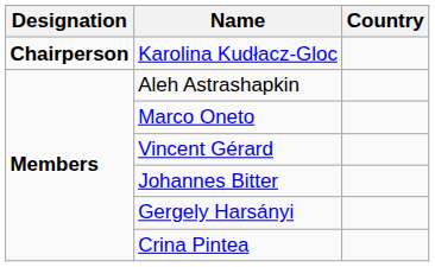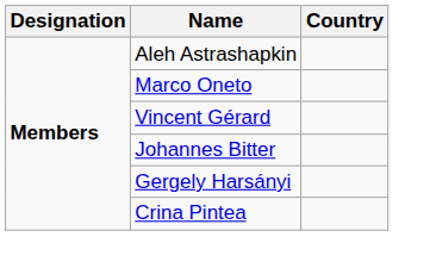- row: Chairperson | Karolina Kudłacz-Gloc
